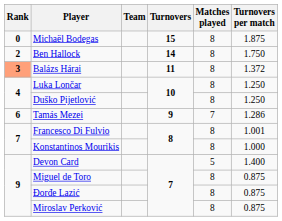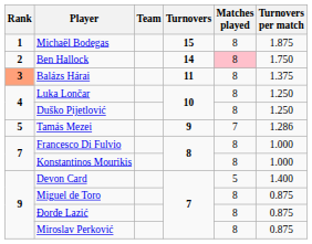Michaël Bodegas | Rank: 0 -> 1
Ben Hallock | Matches played: no background -> pink background
Balázs Hárai | Turnovers per match: 1.372 -> 1.375
Tamás Mezei | Rank: 6 -> 5
Francesco Di Fulvio | Turnovers per match: 1.001 -> 1.000
